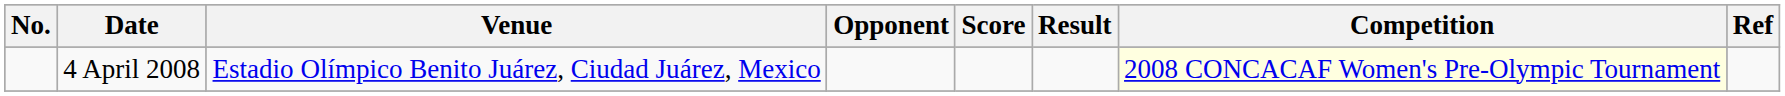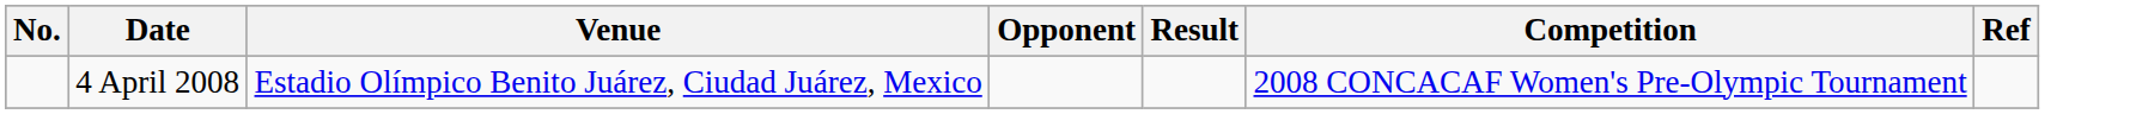- column: Score
4 April 2008 | Competition: lightyellow background -> no background
